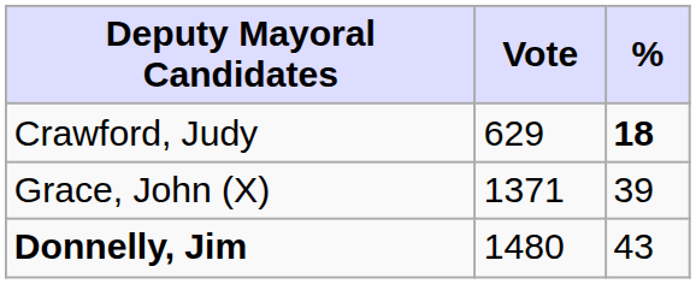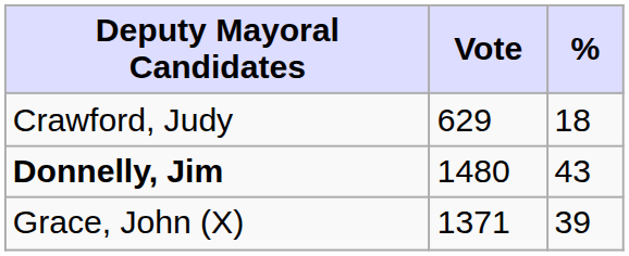Crawford, Judy | %: bold -> normal
rows swapped: Donnelly, Jim <-> Grace, John (X)
